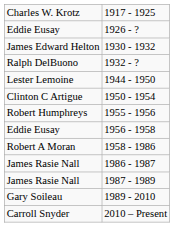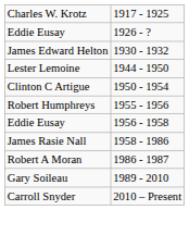- row: Ralph DelBuono | 1932 - ?
1958 - 1986 | column 1: Robert A Moran -> James Rasie Nall
1986 - 1987 | column 1: James Rasie Nall -> Robert A Moran
- row: James Rasie Nall | 1987 - 1989
